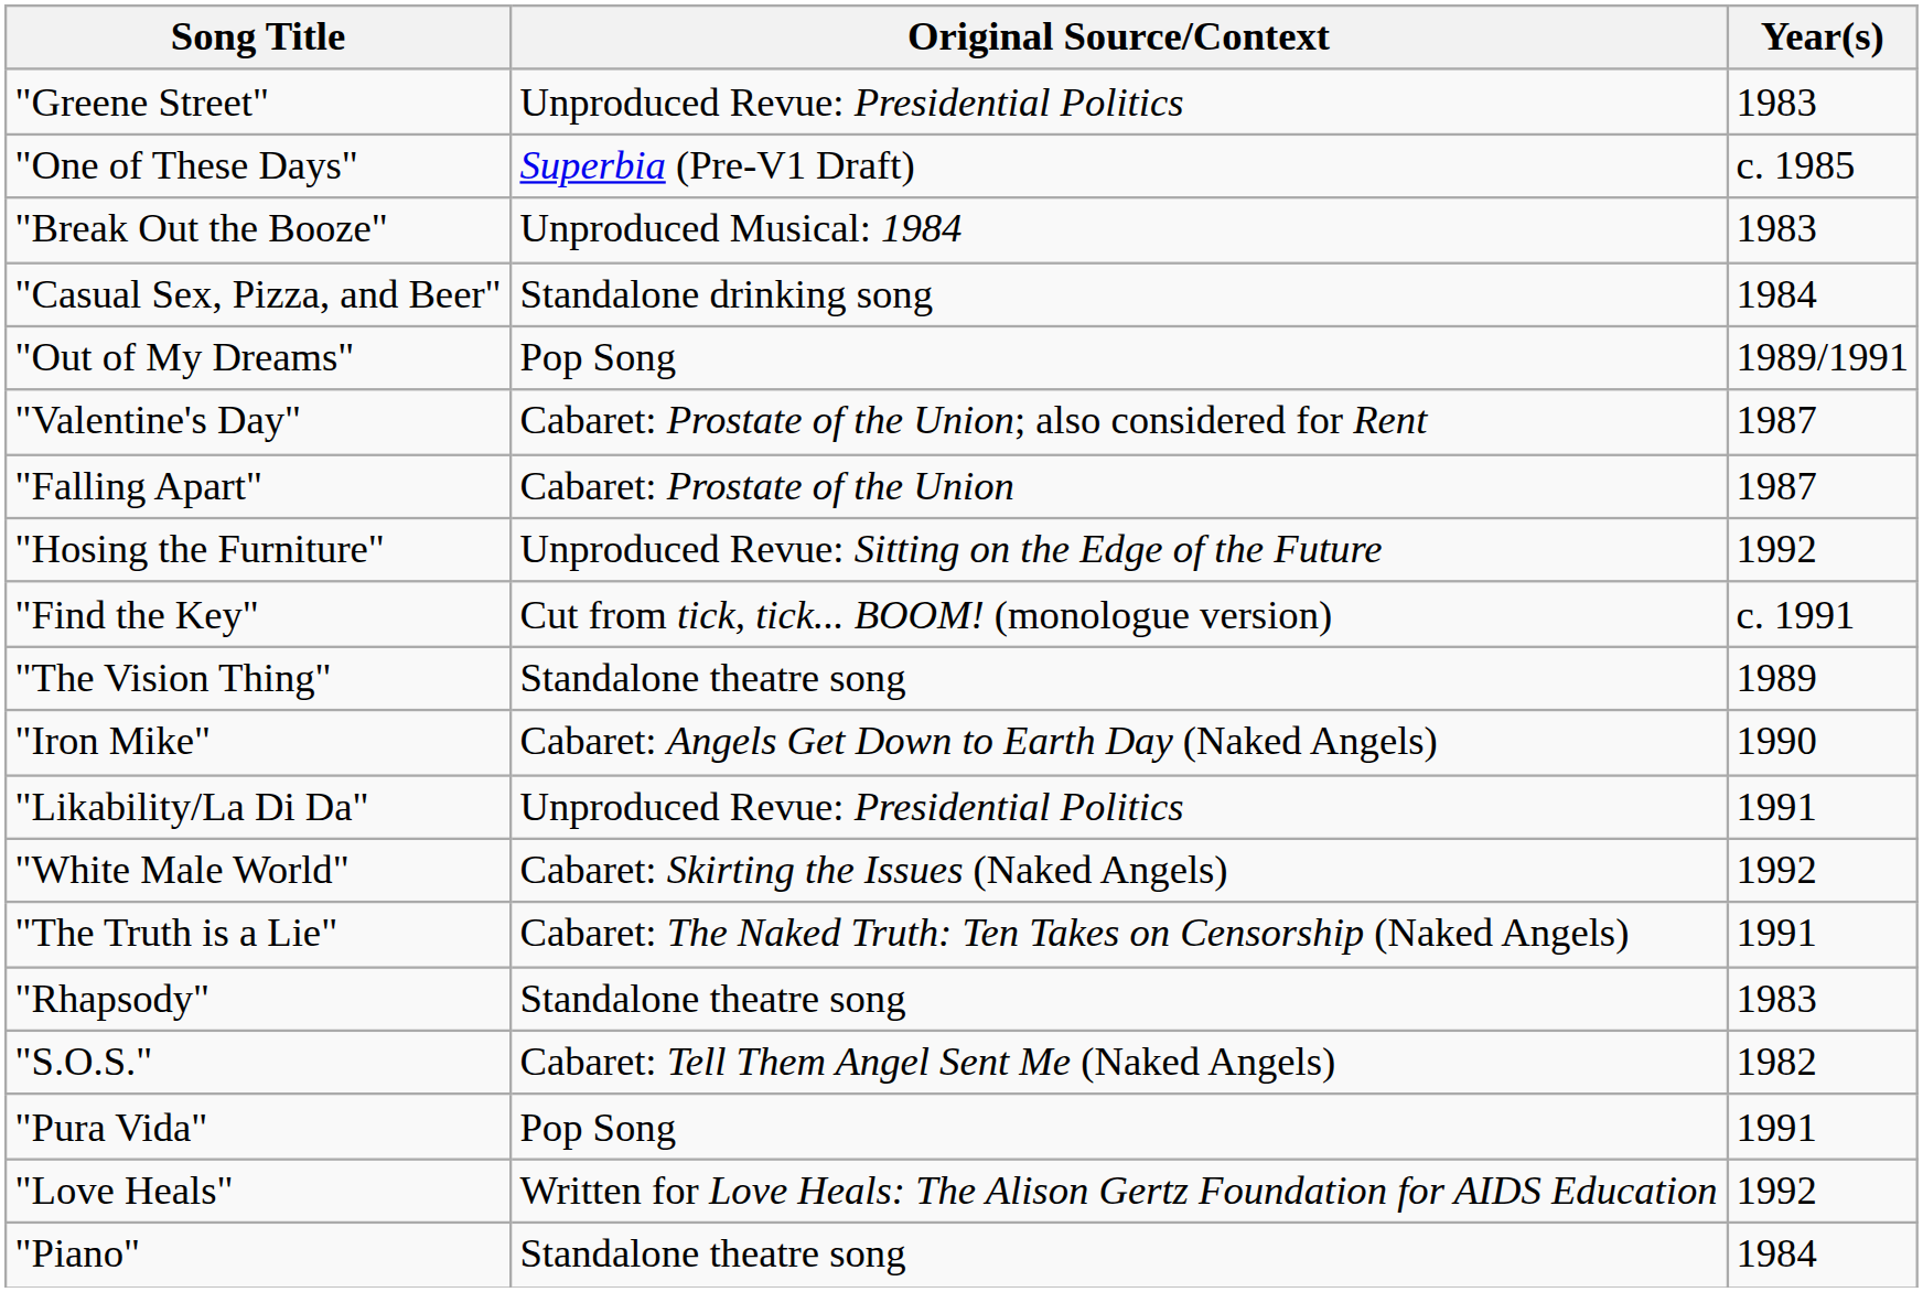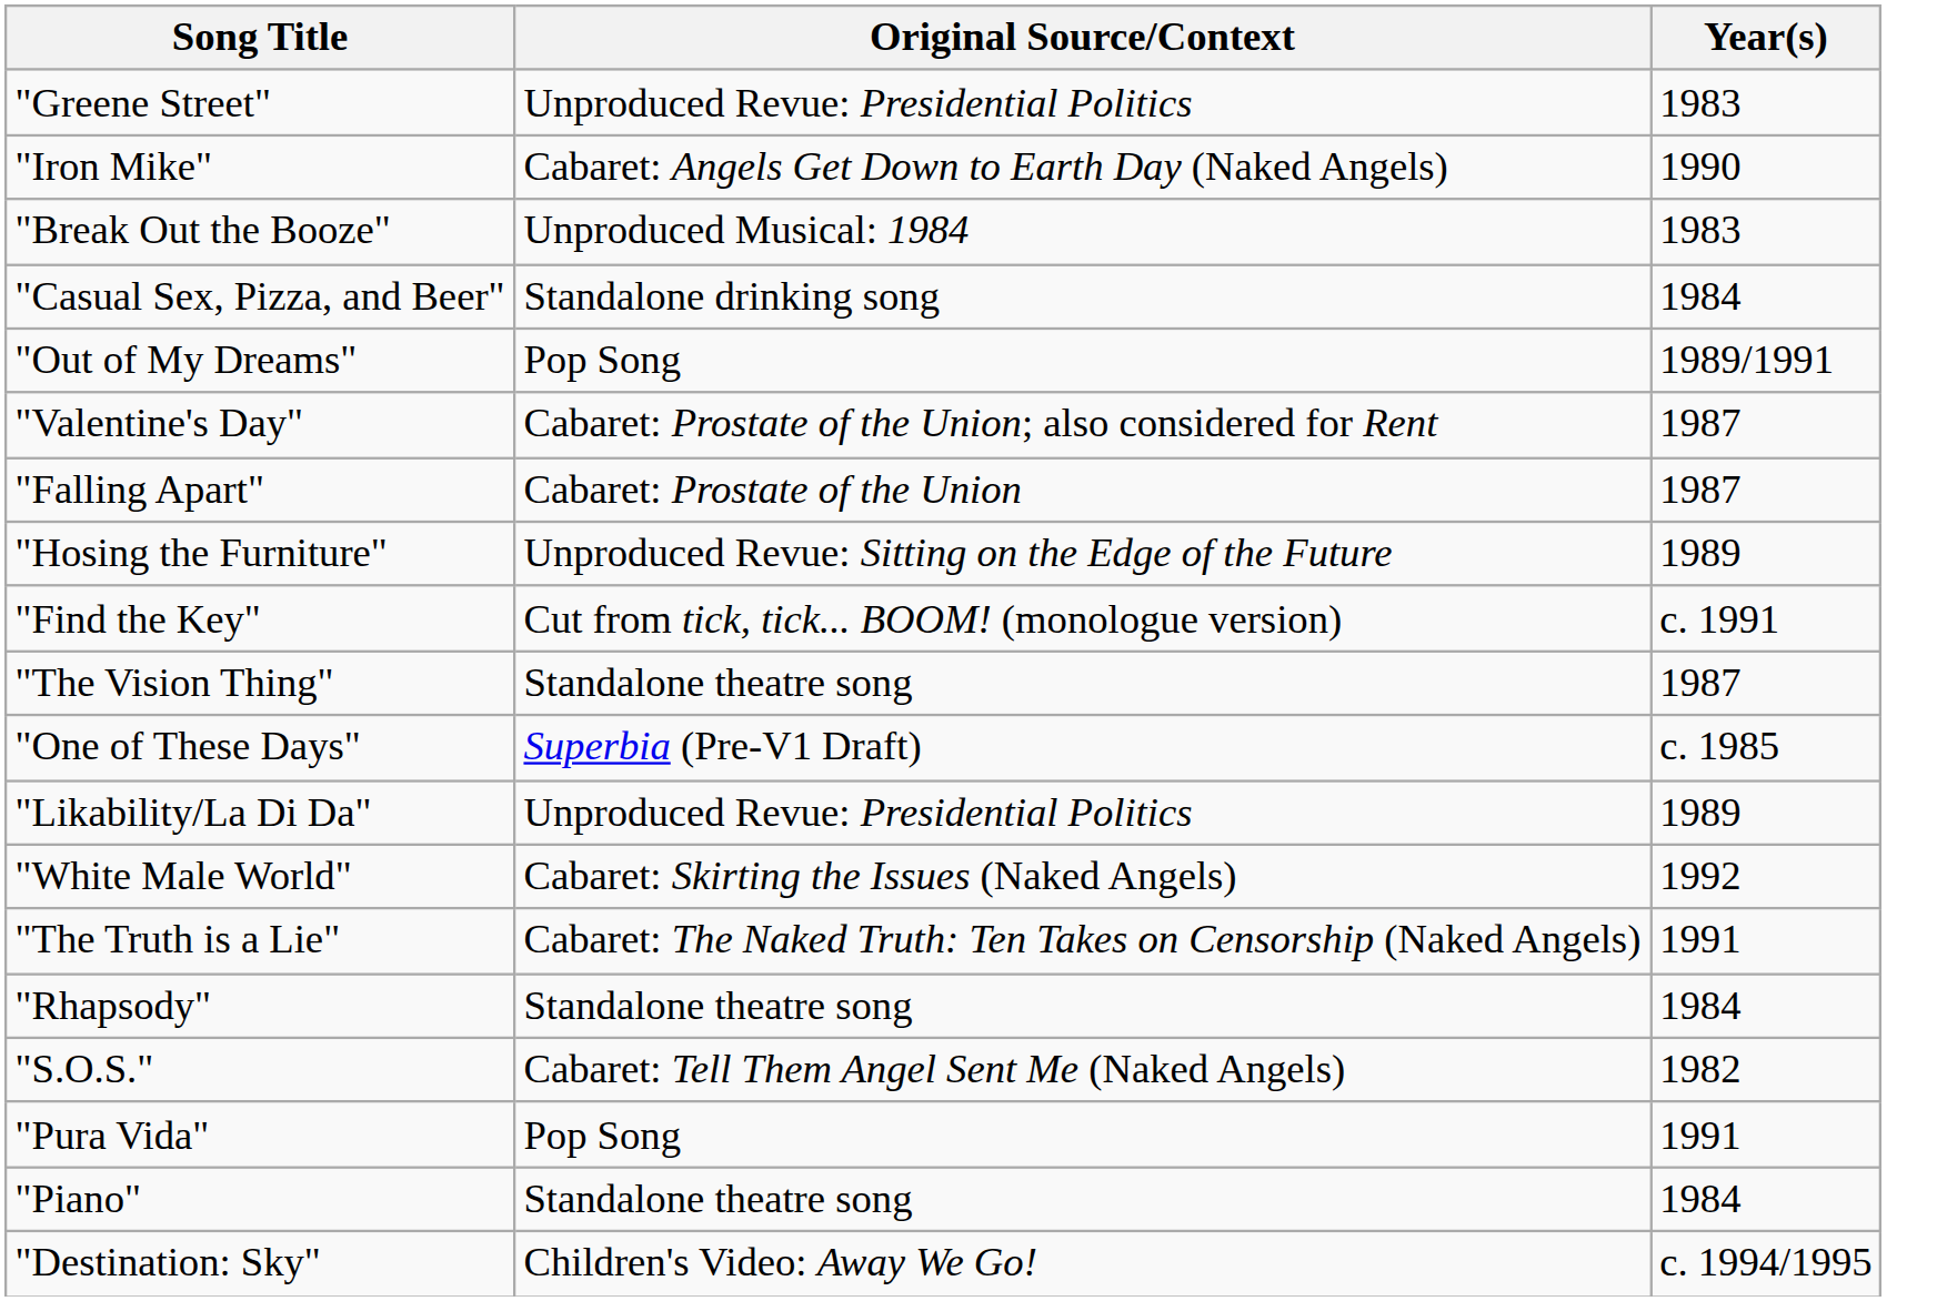rows swapped: "One of These Days" <-> "Iron Mike"
"Hosing the Furniture" | Year(s): 1992 -> 1989
"The Vision Thing" | Year(s): 1989 -> 1987
"Likability/La Di Da" | Year(s): 1991 -> 1989
"Rhapsody" | Year(s): 1983 -> 1984
- row: "Love Heals" | Written for Love Heals: The Alison Gertz Foundation for AIDS Education | 1992
+ row: "Destination: Sky" | Children's Video: Away We Go! | c. 1994/1995
